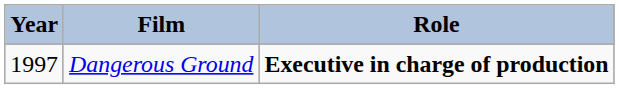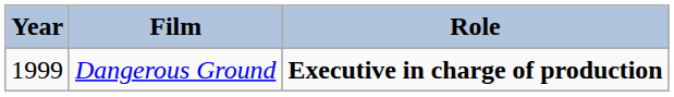Dangerous Ground | Year: 1997 -> 1999
